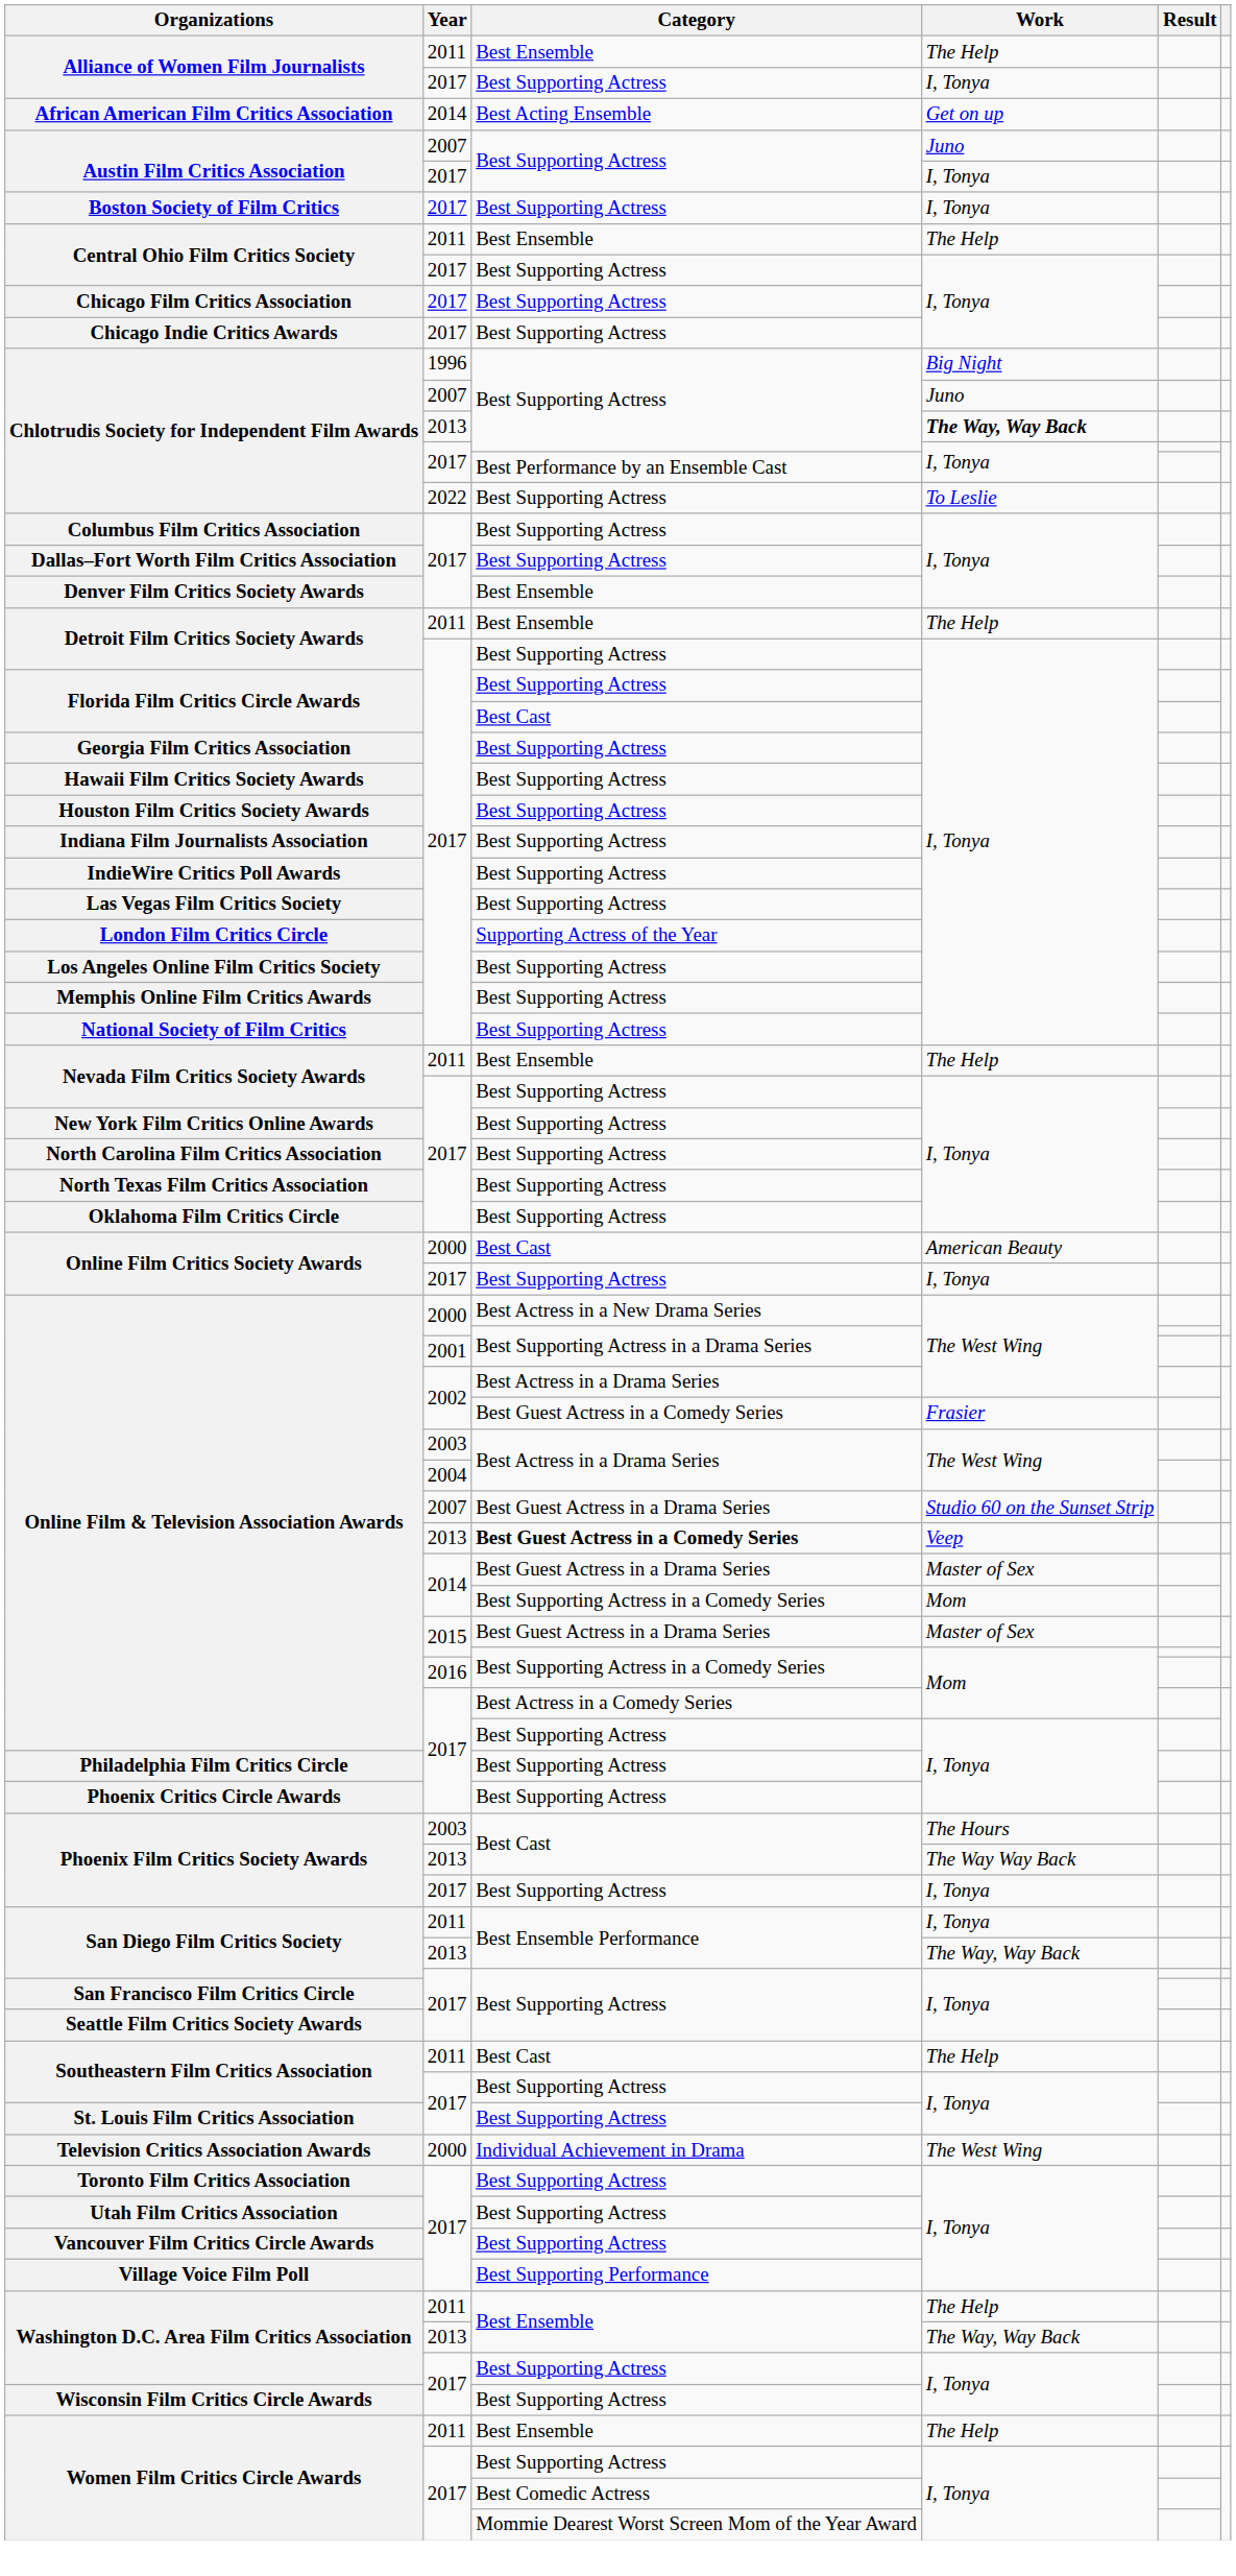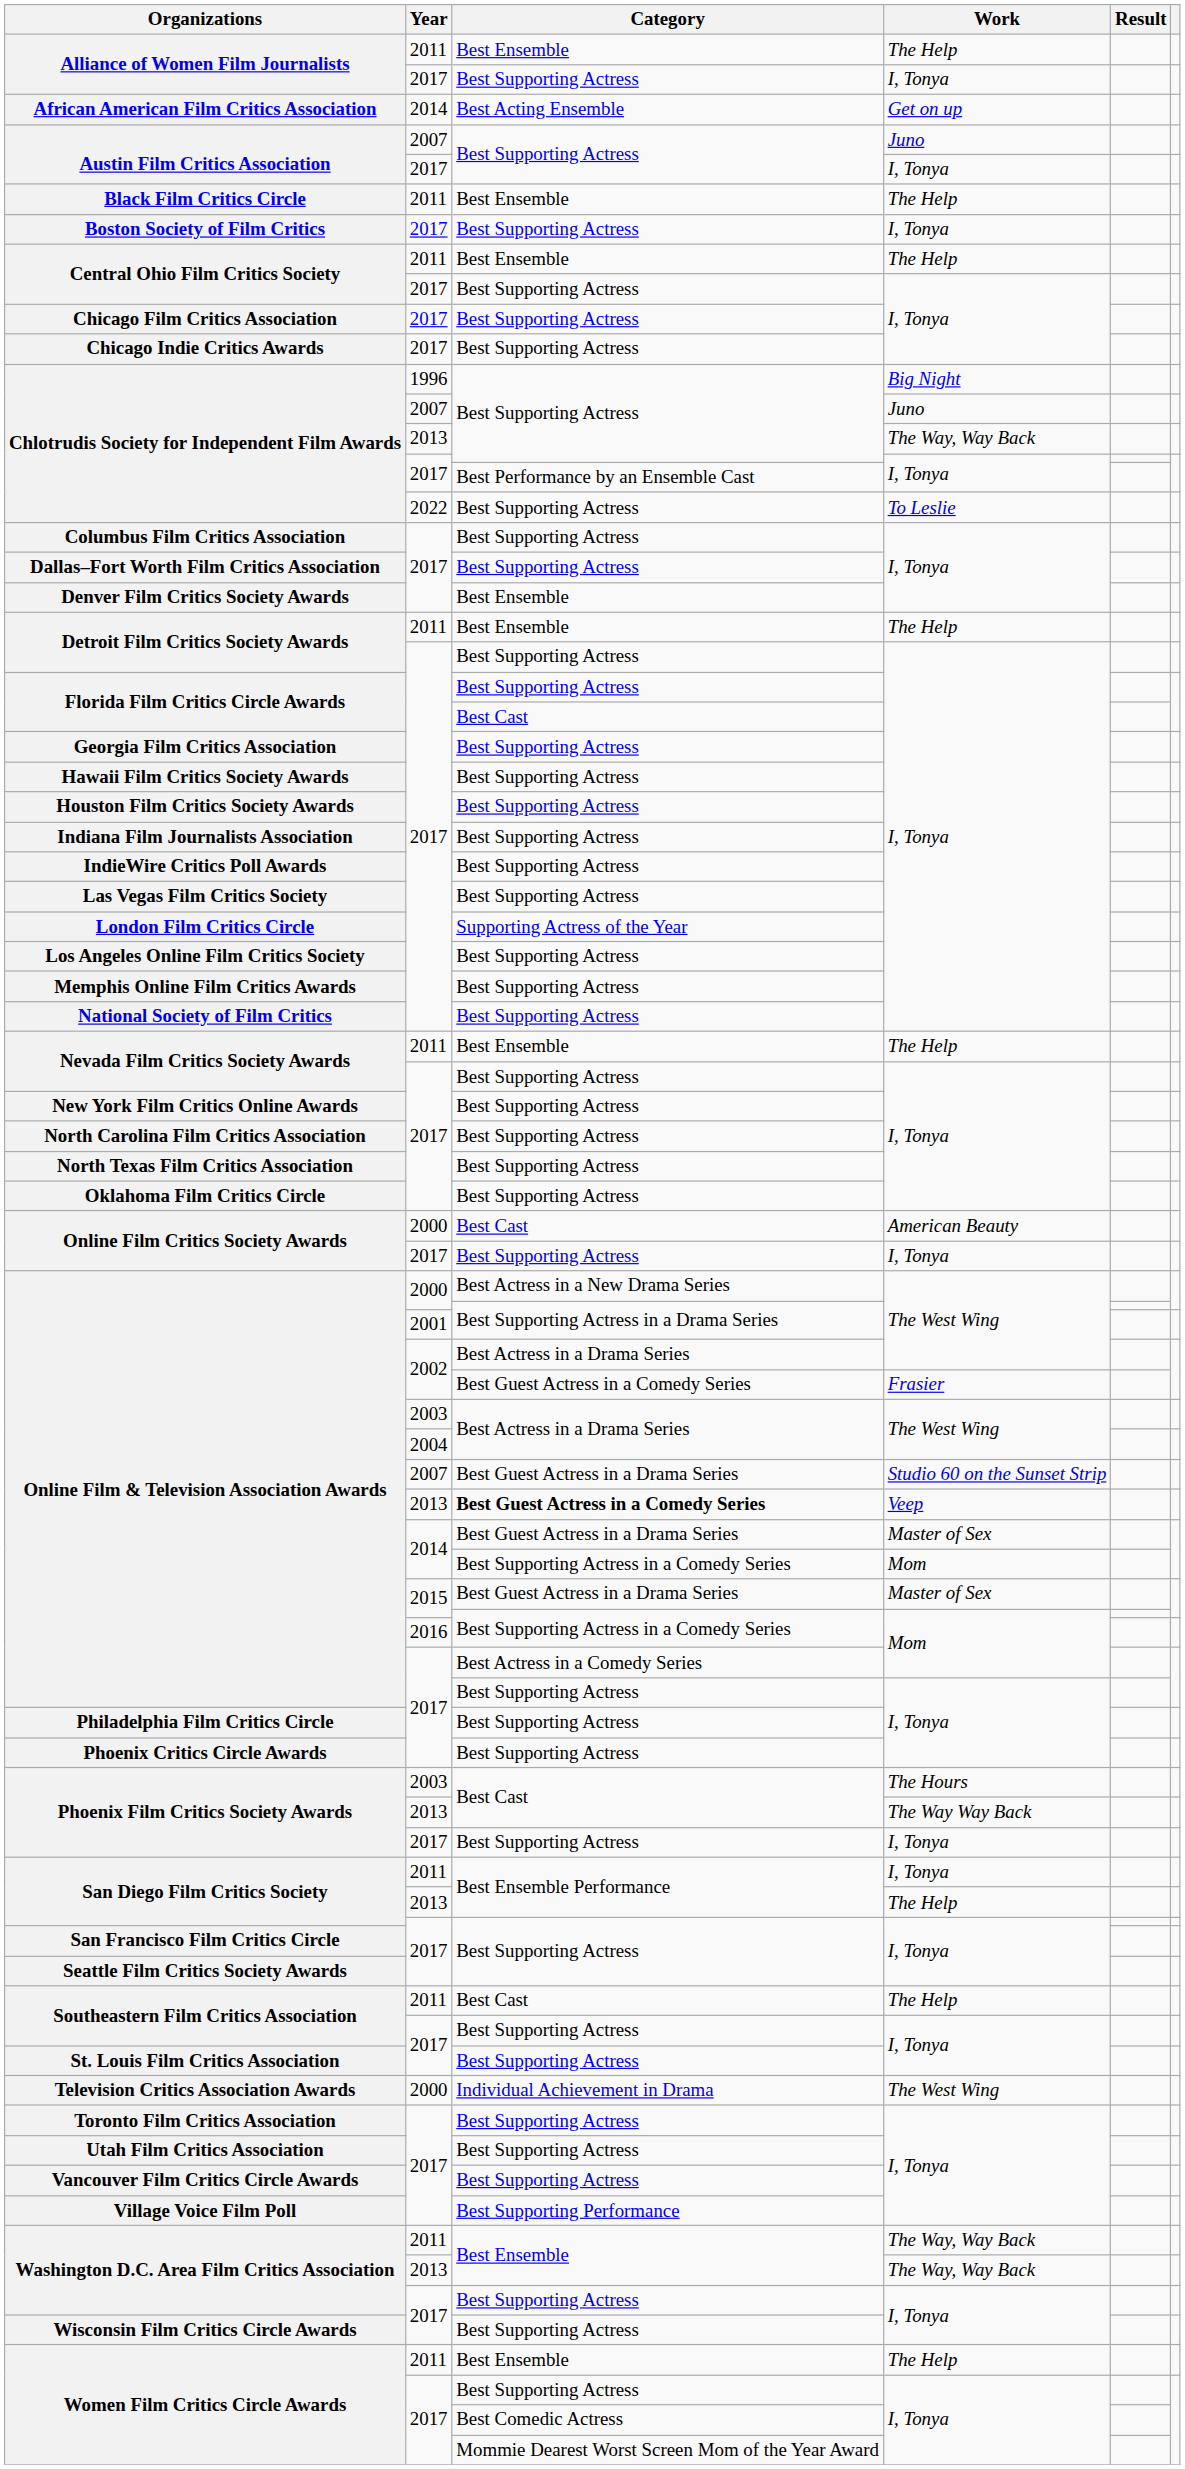+ row: Black Film Critics Circle | 2011 | Best Ensemble | The Help
Chlotrudis Society for Independent Film Awards / 2013 | Work: bold -> normal
San Diego Film Critics Society / 2013 | Work: The Way, Way Back -> The Help
Washington D.C. Area Film Critics Association / 2011 | Work: The Help -> The Way, Way Back
